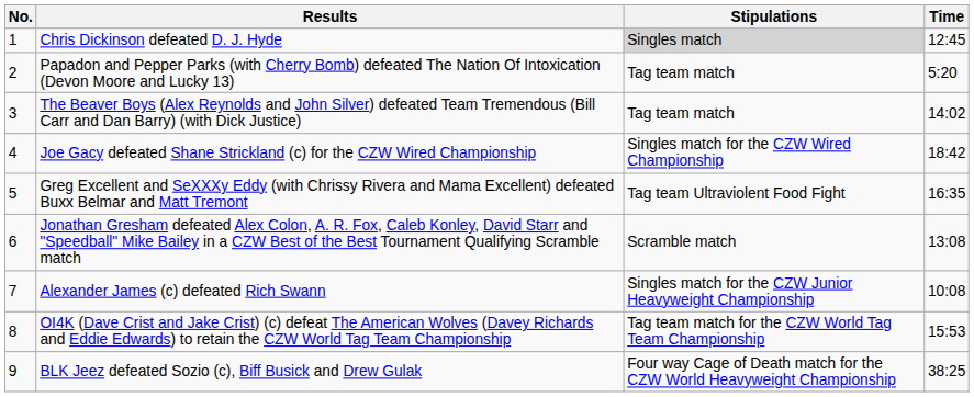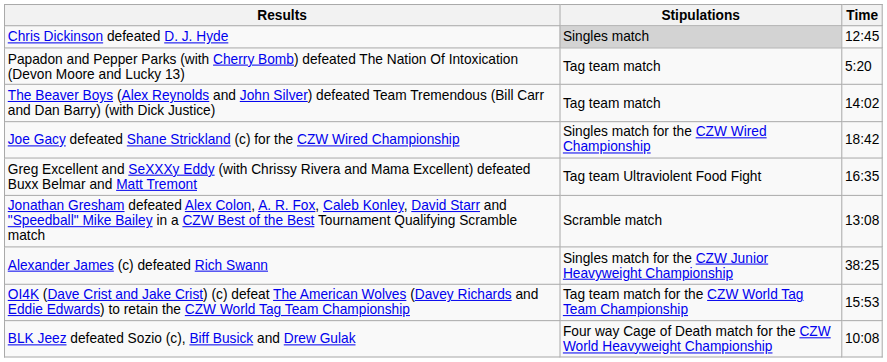- column: No. | 1 | 2 | 3 | 4 | 5 | 6 | 7 | 8 | 9
Alexander James (c) defeated Rich Swann | Time: 10:08 -> 38:25
BLK Jeez defeated Sozio (c), Biff Busick and Drew Gulak | Time: 38:25 -> 10:08
